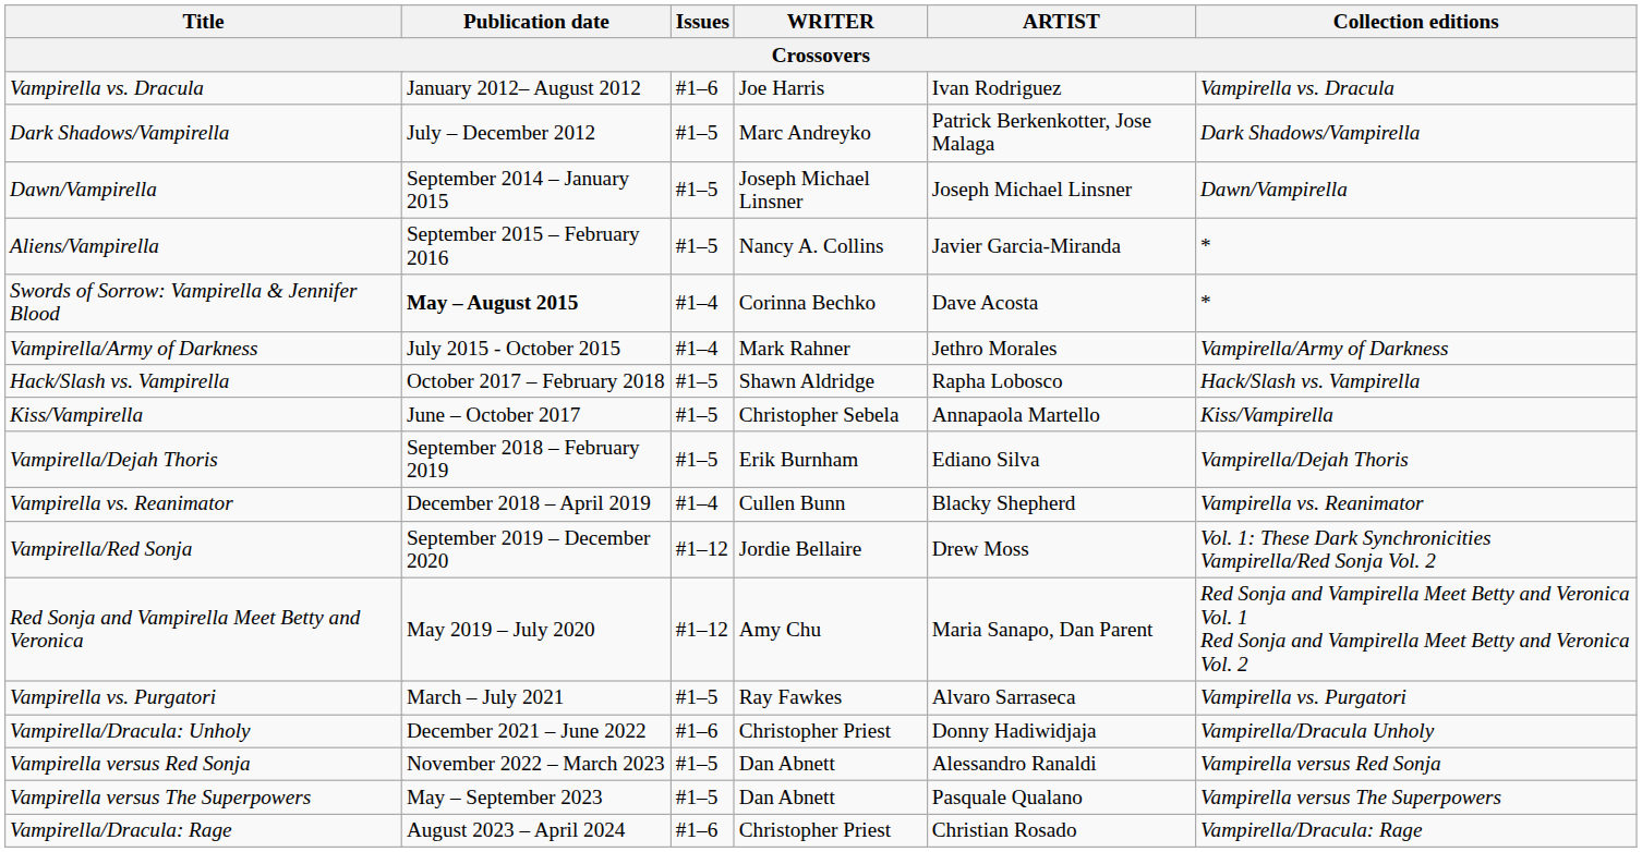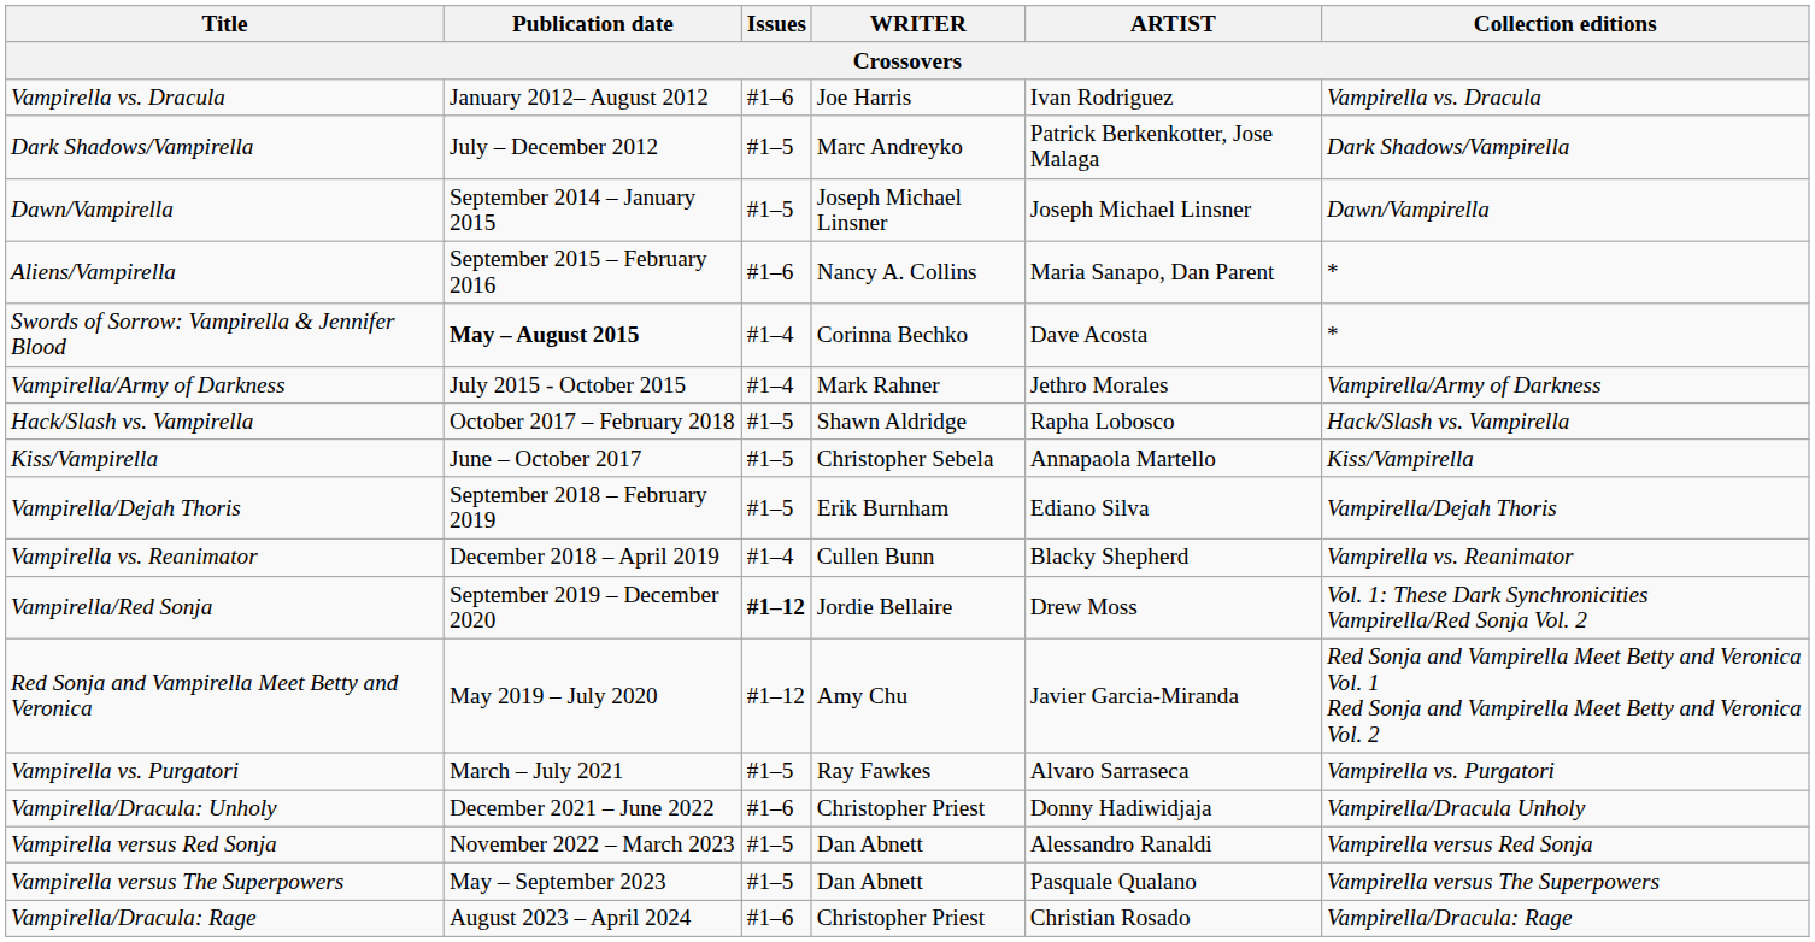Aliens/Vampirella | Issues: #1–5 -> #1–6
Aliens/Vampirella | ARTIST: Javier Garcia-Miranda -> Maria Sanapo, Dan Parent
Vampirella/Red Sonja | Issues: normal -> bold
Red Sonja and Vampirella Meet Betty and Veronica | ARTIST: Maria Sanapo, Dan Parent -> Javier Garcia-Miranda
